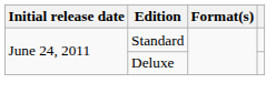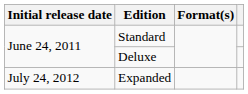+ row: July 24, 2012 | Expanded
